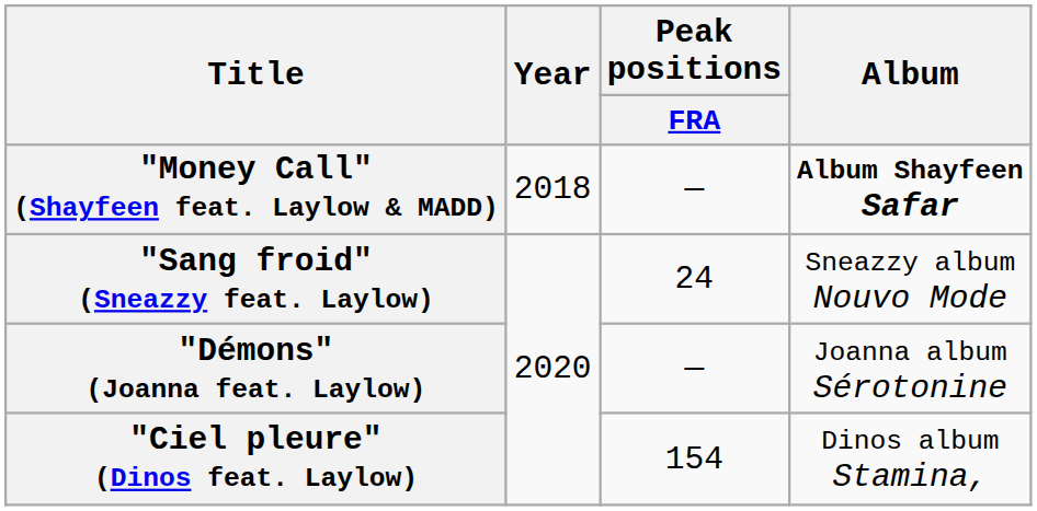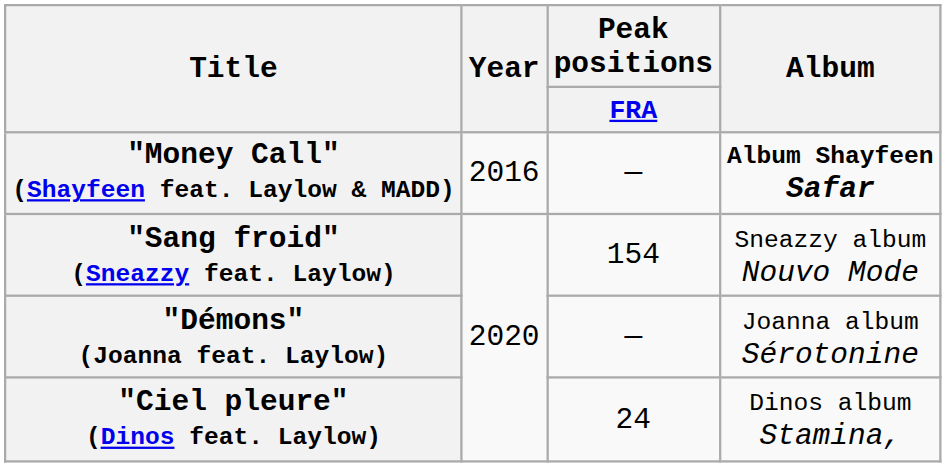"Money Call" (Shayfeen feat. Laylow & MADD) | Year: 2018 -> 2016
"Sang froid" (Sneazzy feat. Laylow) | Peak positions / FRA: 24 -> 154
"Ciel pleure" (Dinos feat. Laylow) | Peak positions / FRA: 154 -> 24
